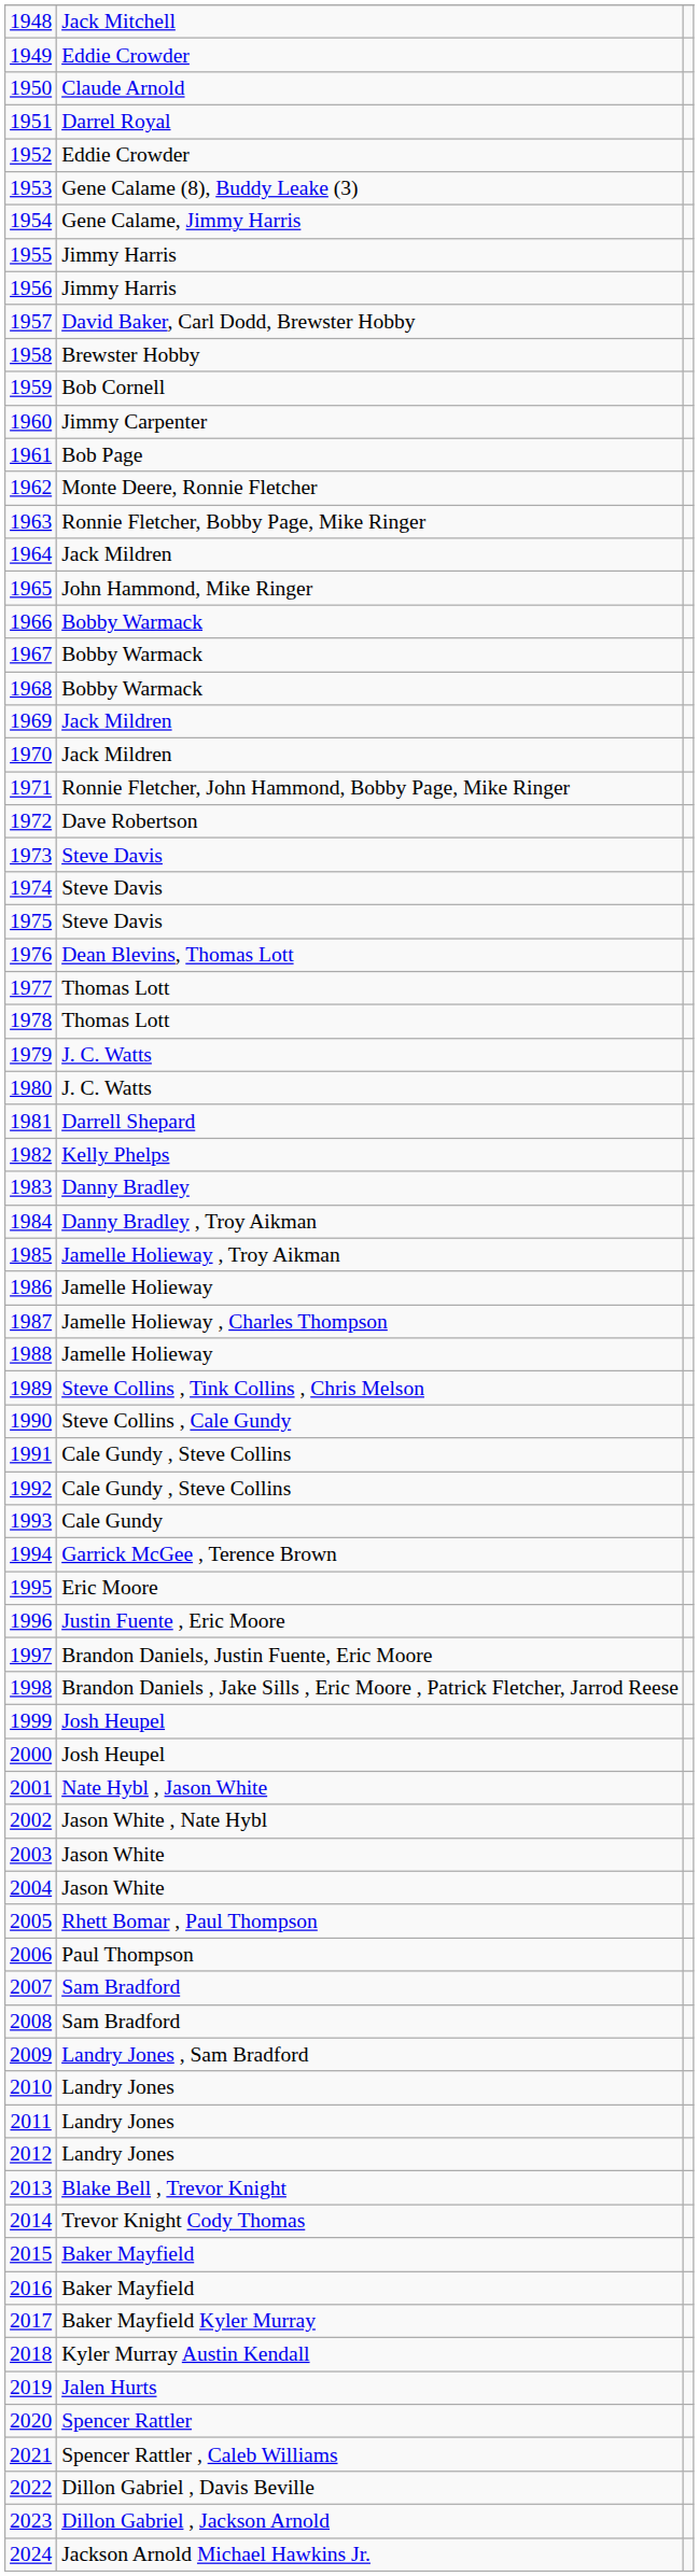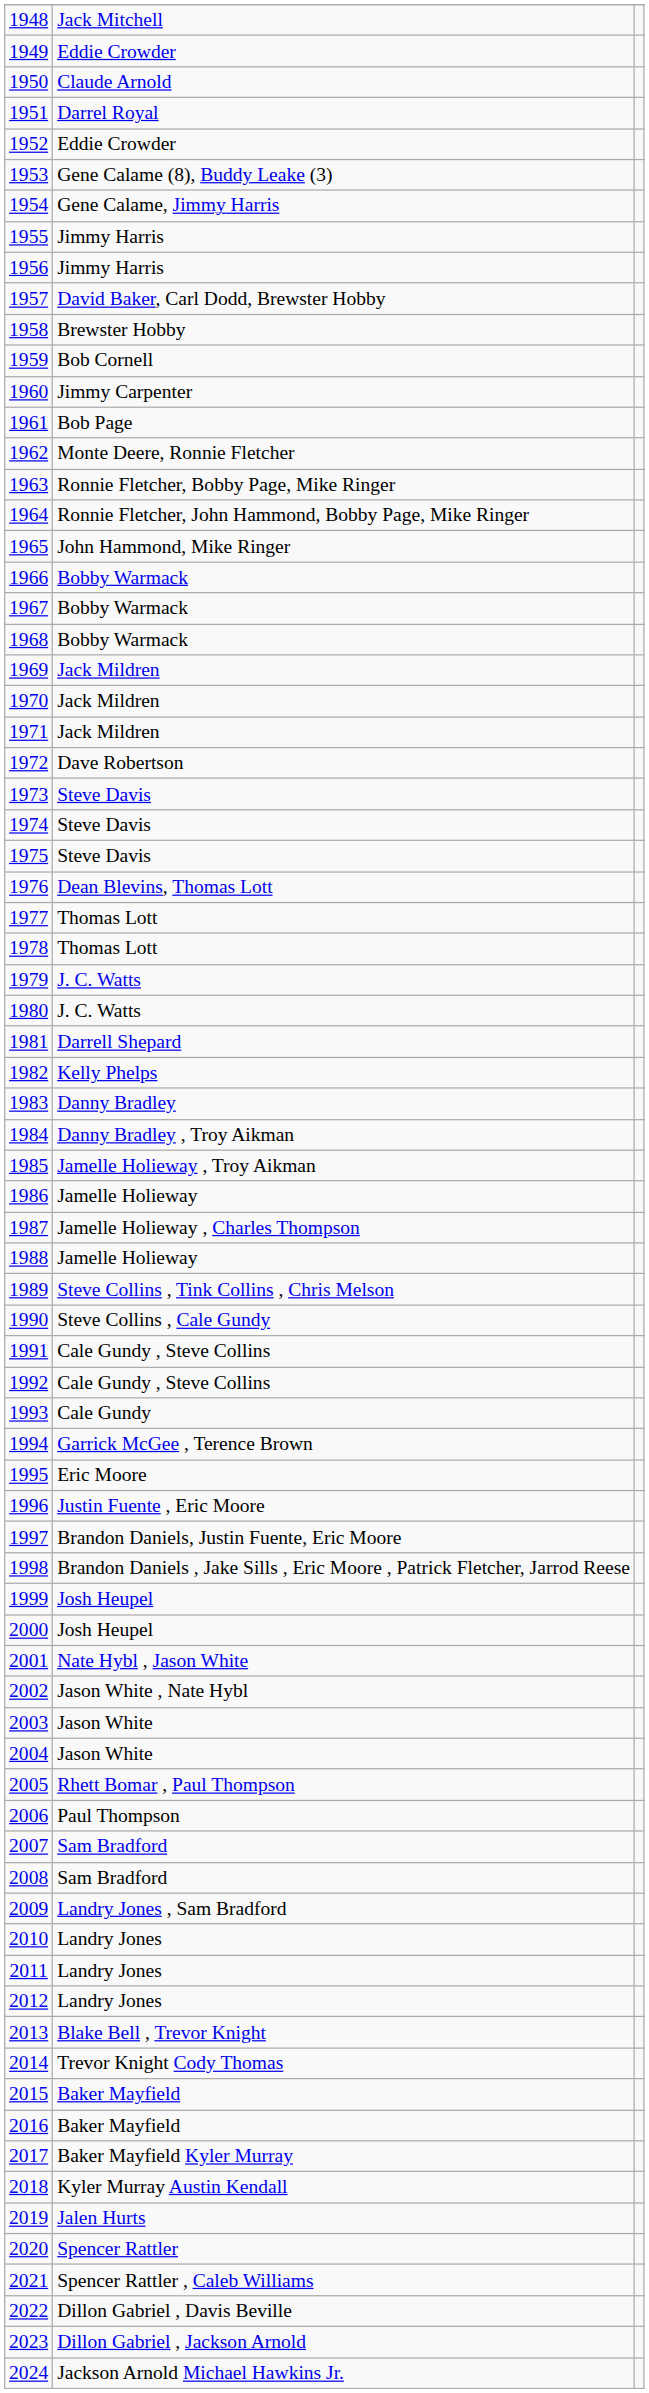1964 | column 2: Jack Mildren -> Ronnie Fletcher, John Hammond, Bobby Page, Mike Ringer
1971 | column 2: Ronnie Fletcher, John Hammond, Bobby Page, Mike Ringer -> Jack Mildren
